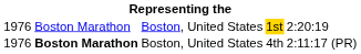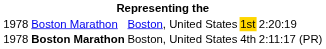1st | column 1: 1976 -> 1978
4th | column 1: 1976 -> 1978
